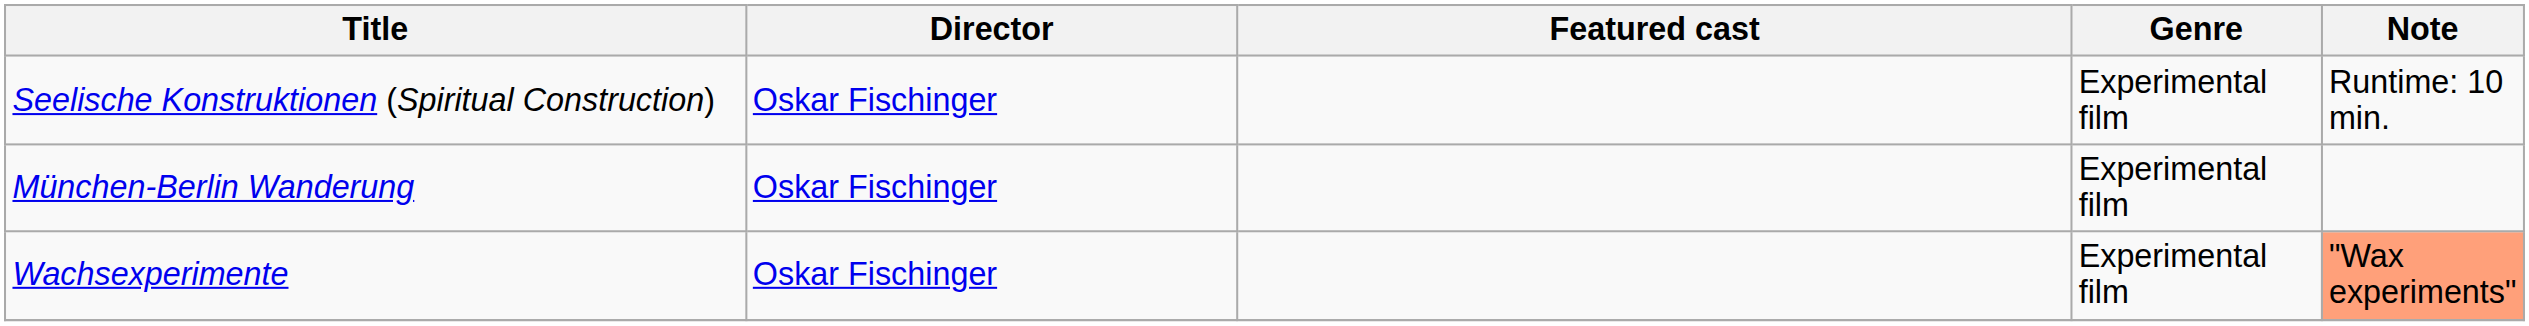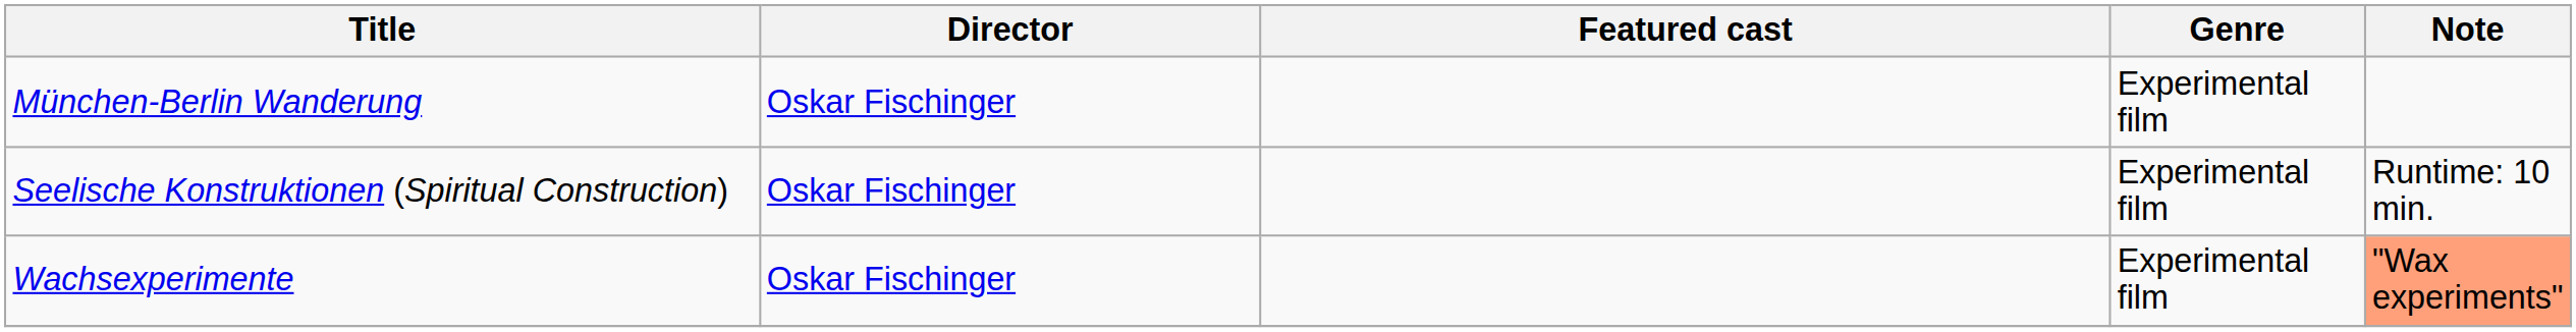rows swapped: München-Berlin Wanderung <-> Seelische Konstruktionen (Spiritual Construction)
